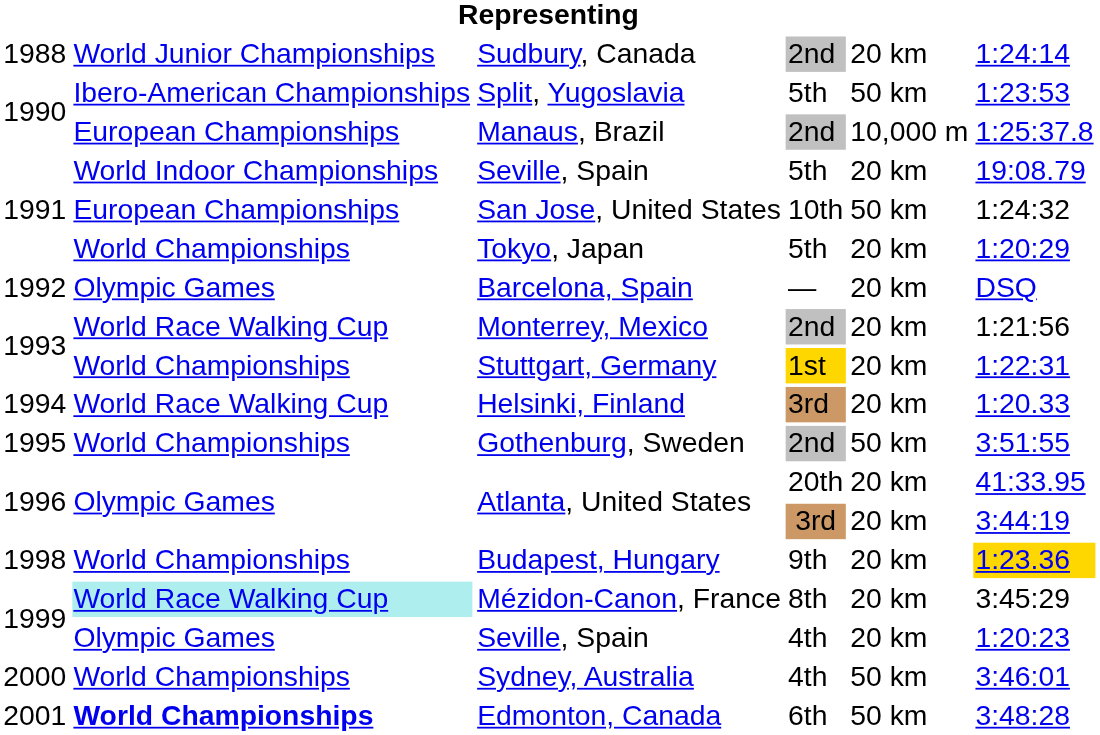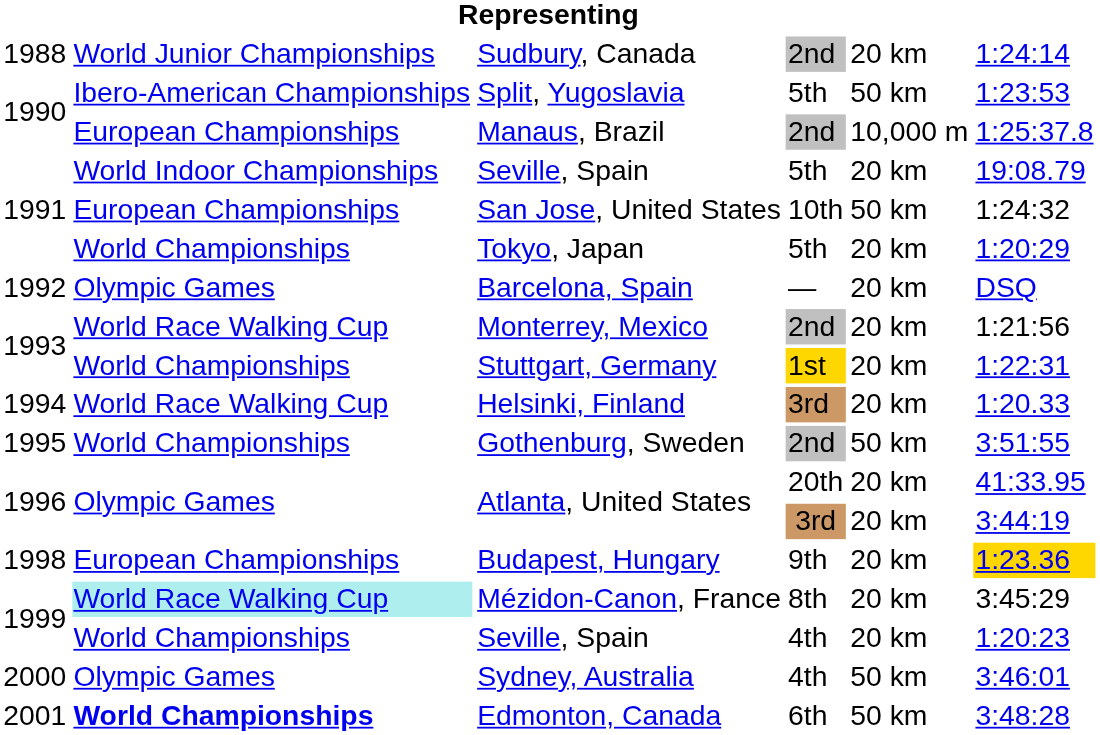Budapest, Hungary | column 2: World Championships -> European Championships
Seville, Spain / 4th | column 2: Olympic Games -> World Championships
Sydney, Australia | column 2: World Championships -> Olympic Games
